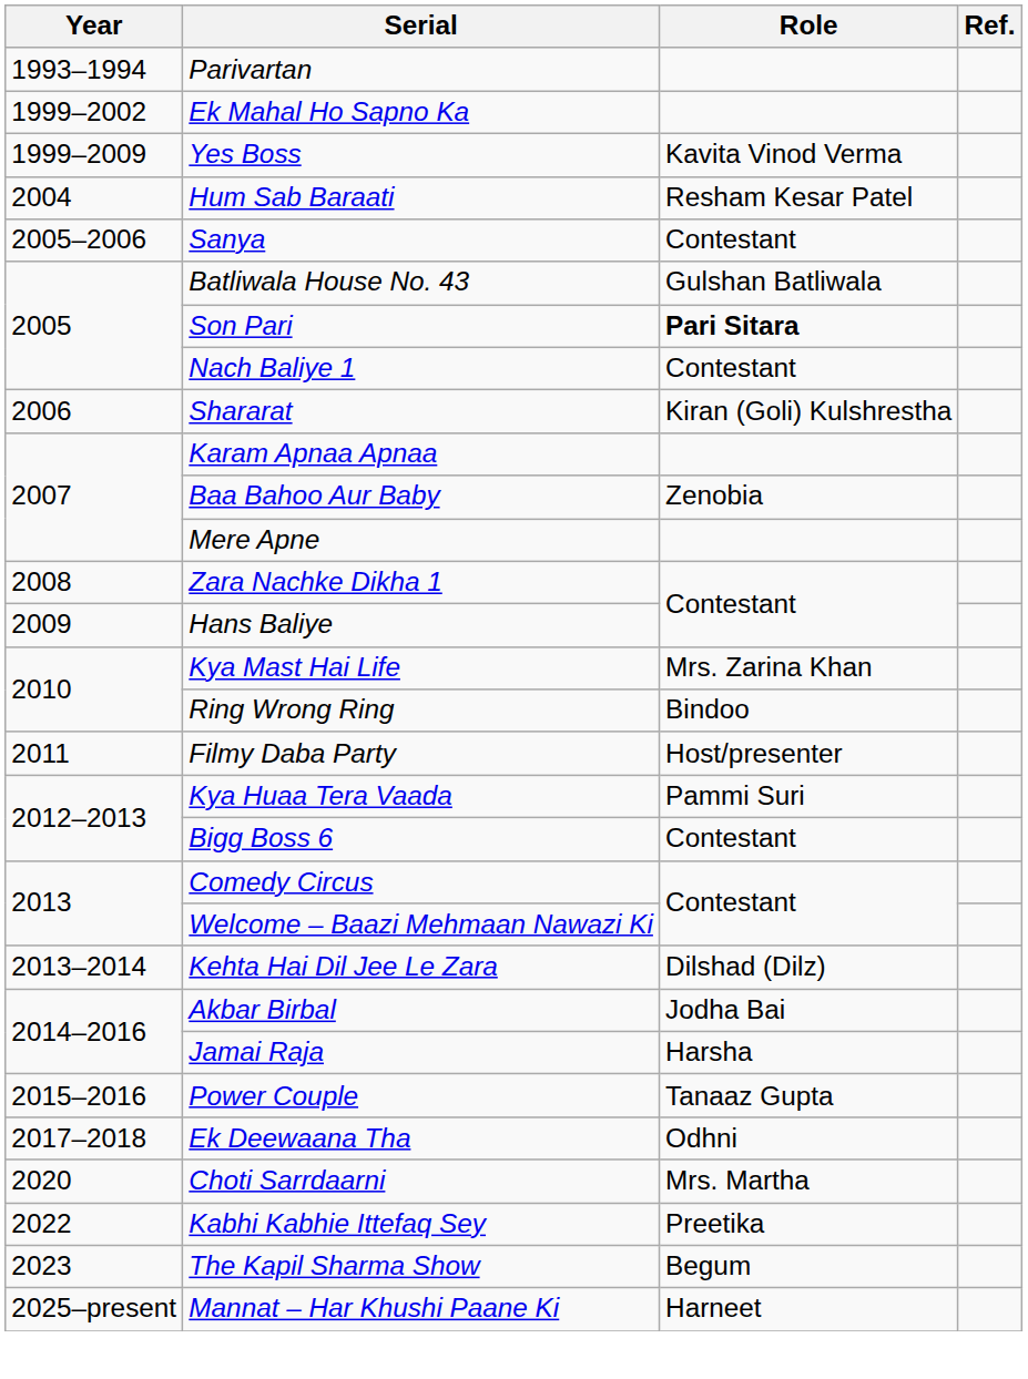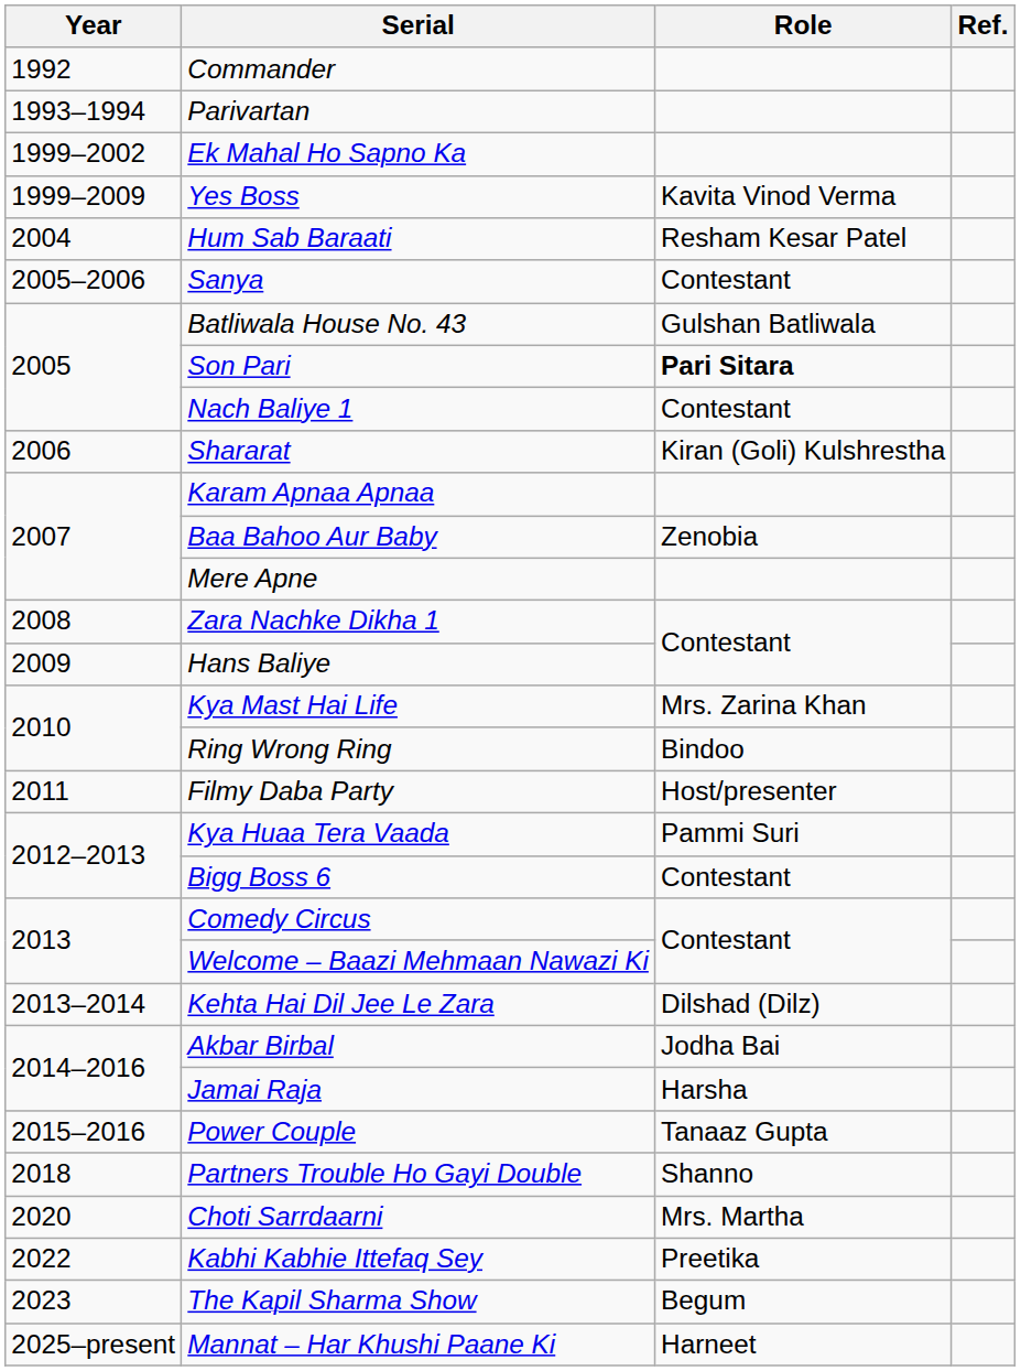+ row: 1992 | Commander
- row: 2017–2018 | Ek Deewaana Tha | Odhni
+ row: 2018 | Partners Trouble Ho Gayi Double | Shanno
